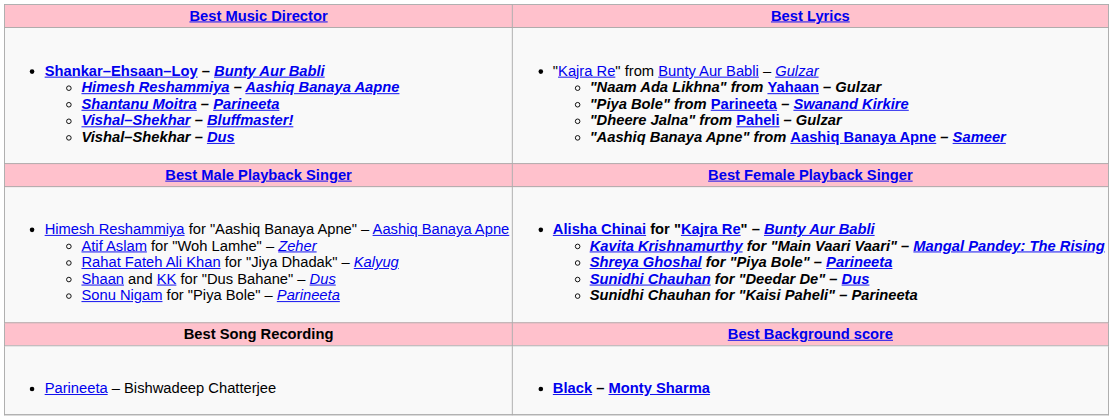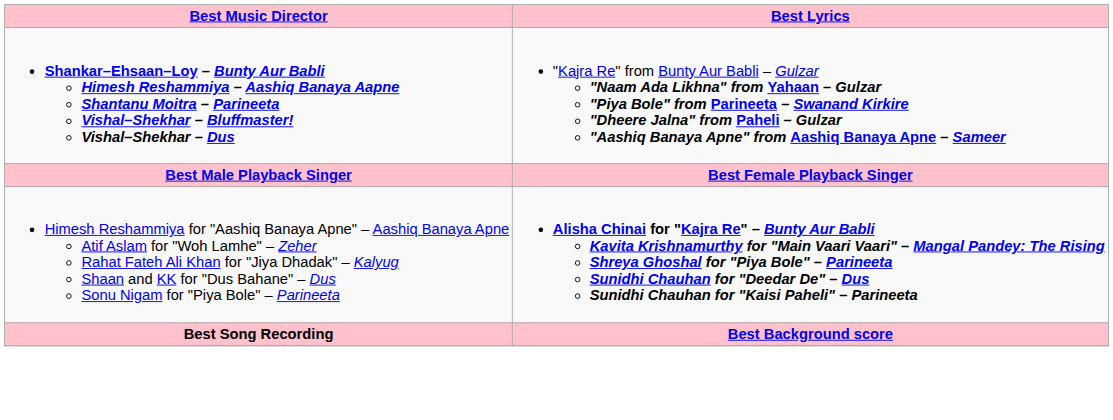- row: Parineeta – Bishwadeep Chatterjee | Black – Monty Sharma
